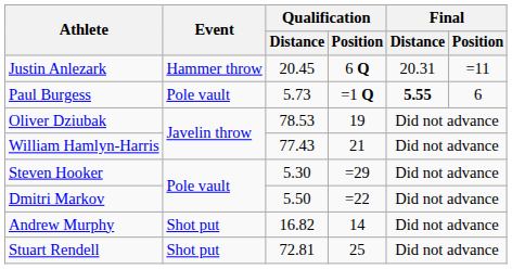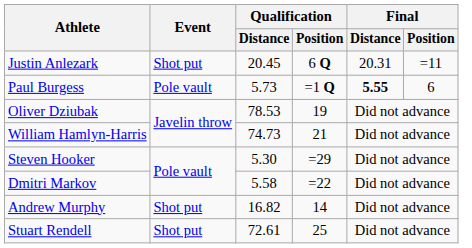Justin Anlezark | Event: Hammer throw -> Shot put
William Hamlyn-Harris | Qualification / Distance: 77.43 -> 74.73
Dmitri Markov | Qualification / Distance: 5.50 -> 5.58
Stuart Rendell | Qualification / Distance: 72.81 -> 72.61
